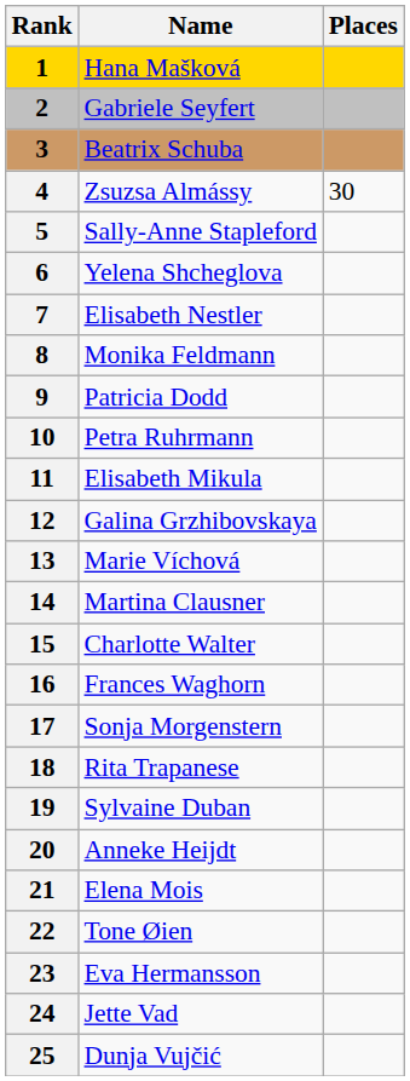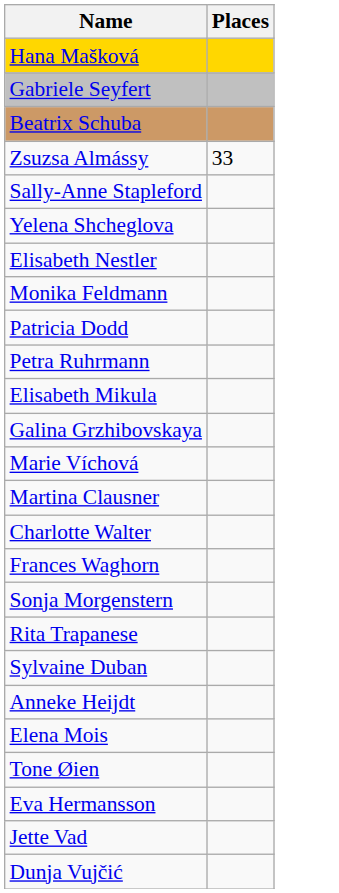- column: Rank | 1 | 2 | 3 | 4 | 5 | 6 | 7 | 8 | 9 | 10 | 11 | 12 | 13 | 14 | 15 | 16 | 17 | 18 | 19 | 20 | 21 | 22 | 23 | 24 | 25
Zsuzsa Almássy | Places: 30 -> 33
